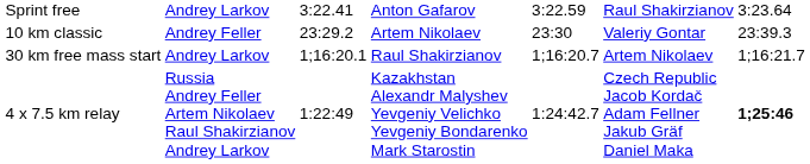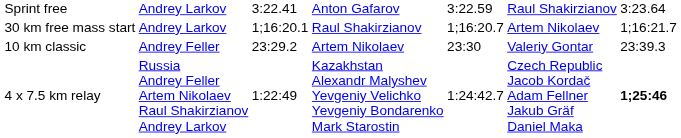rows swapped: 10 km classic <-> 30 km free mass start
